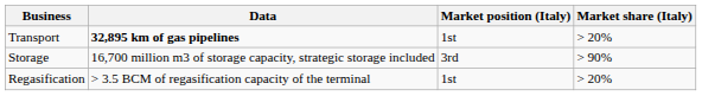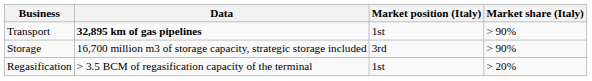Transport | Market share (Italy): > 20% -> > 90%
